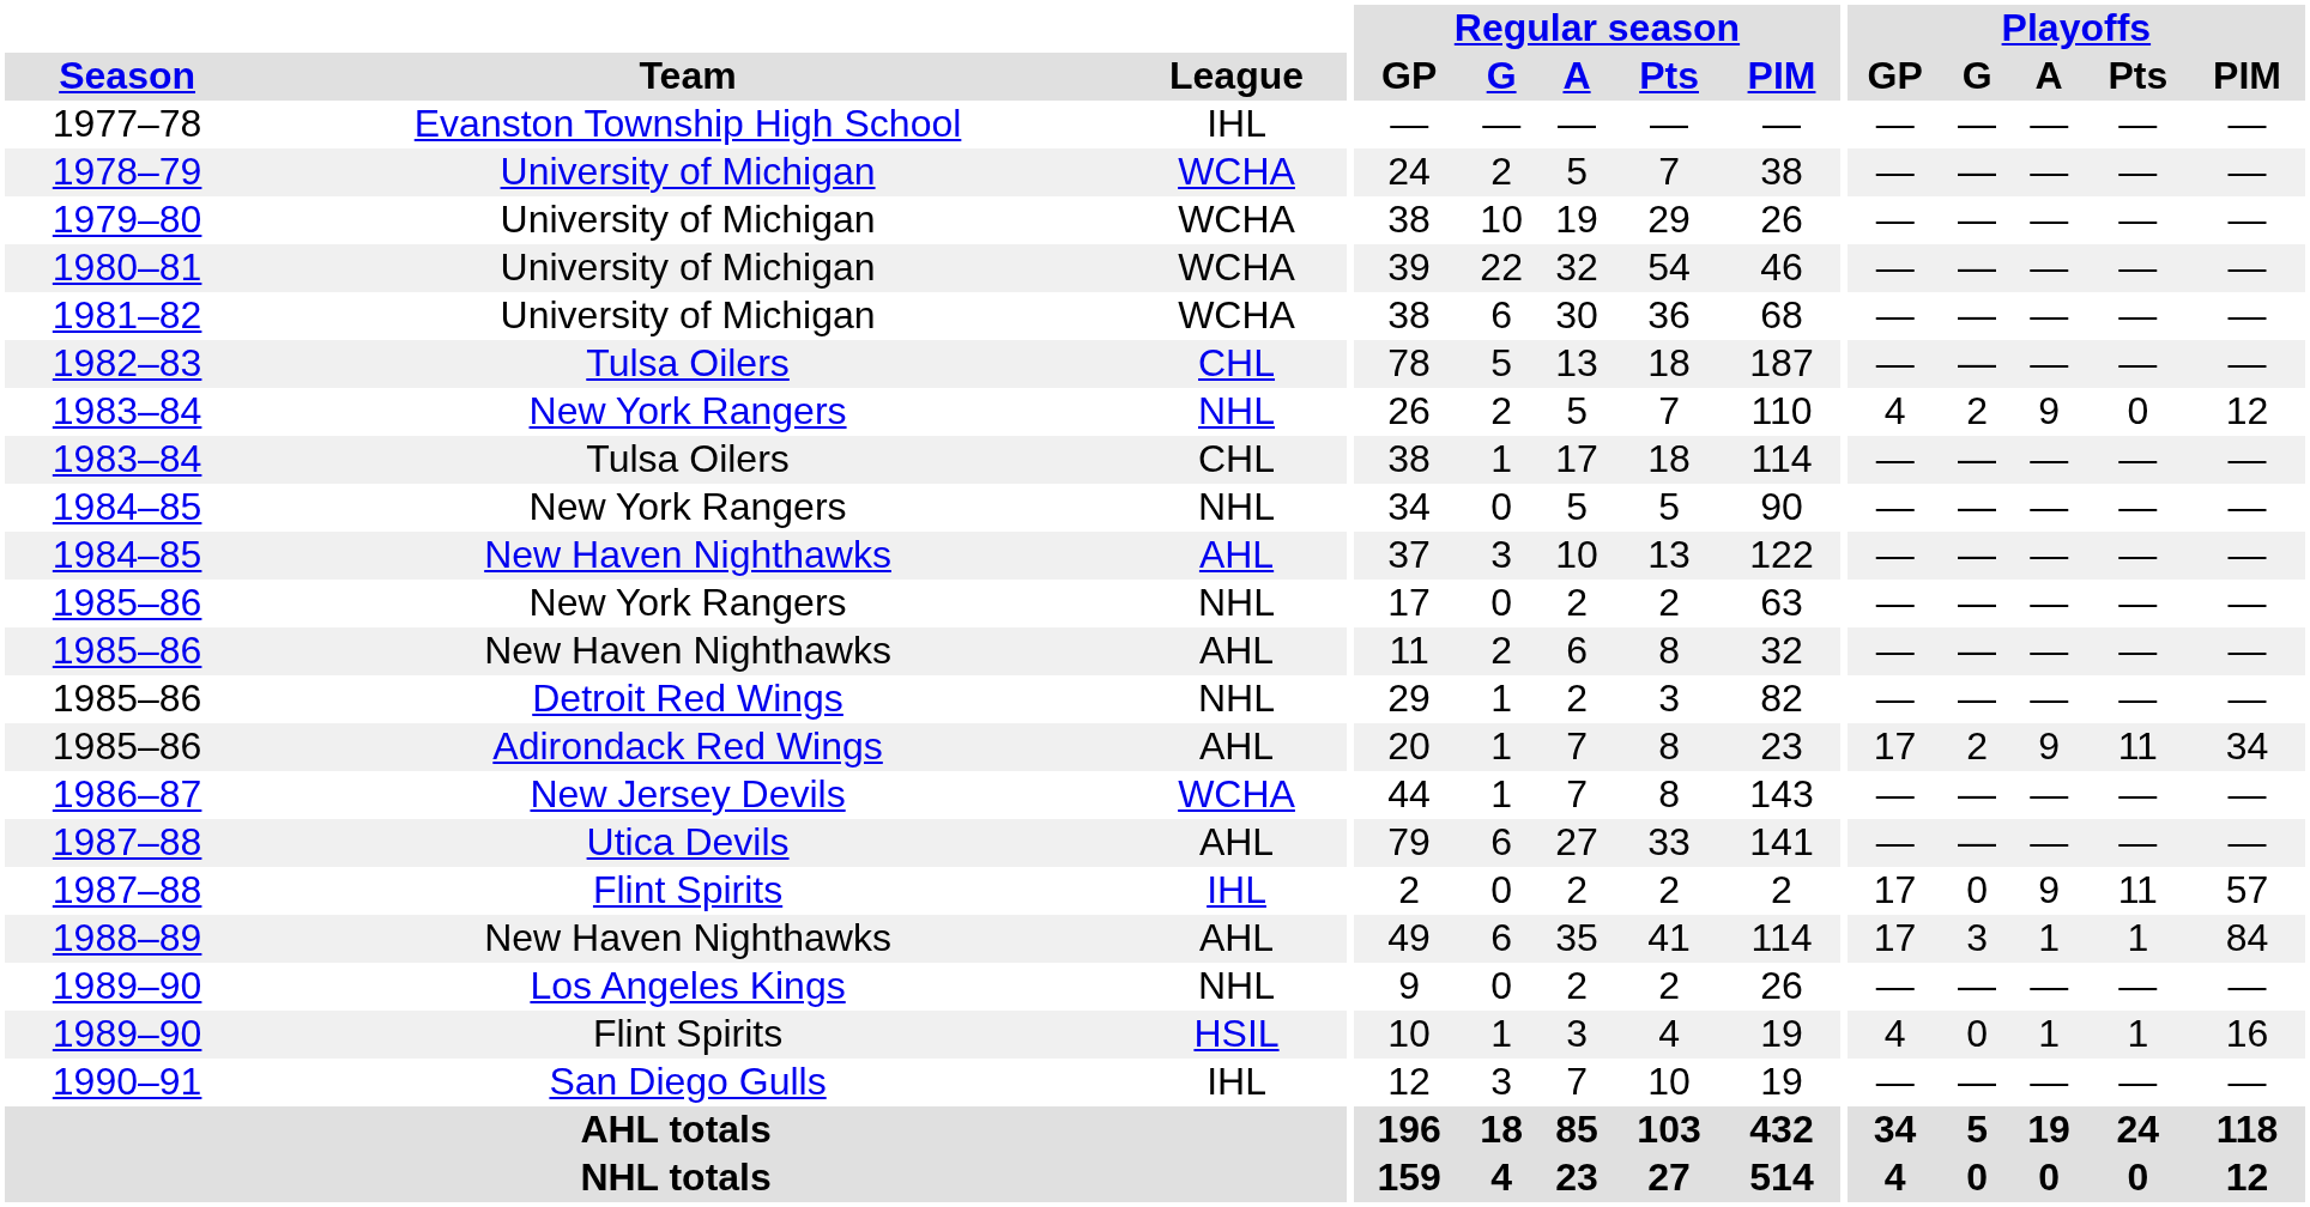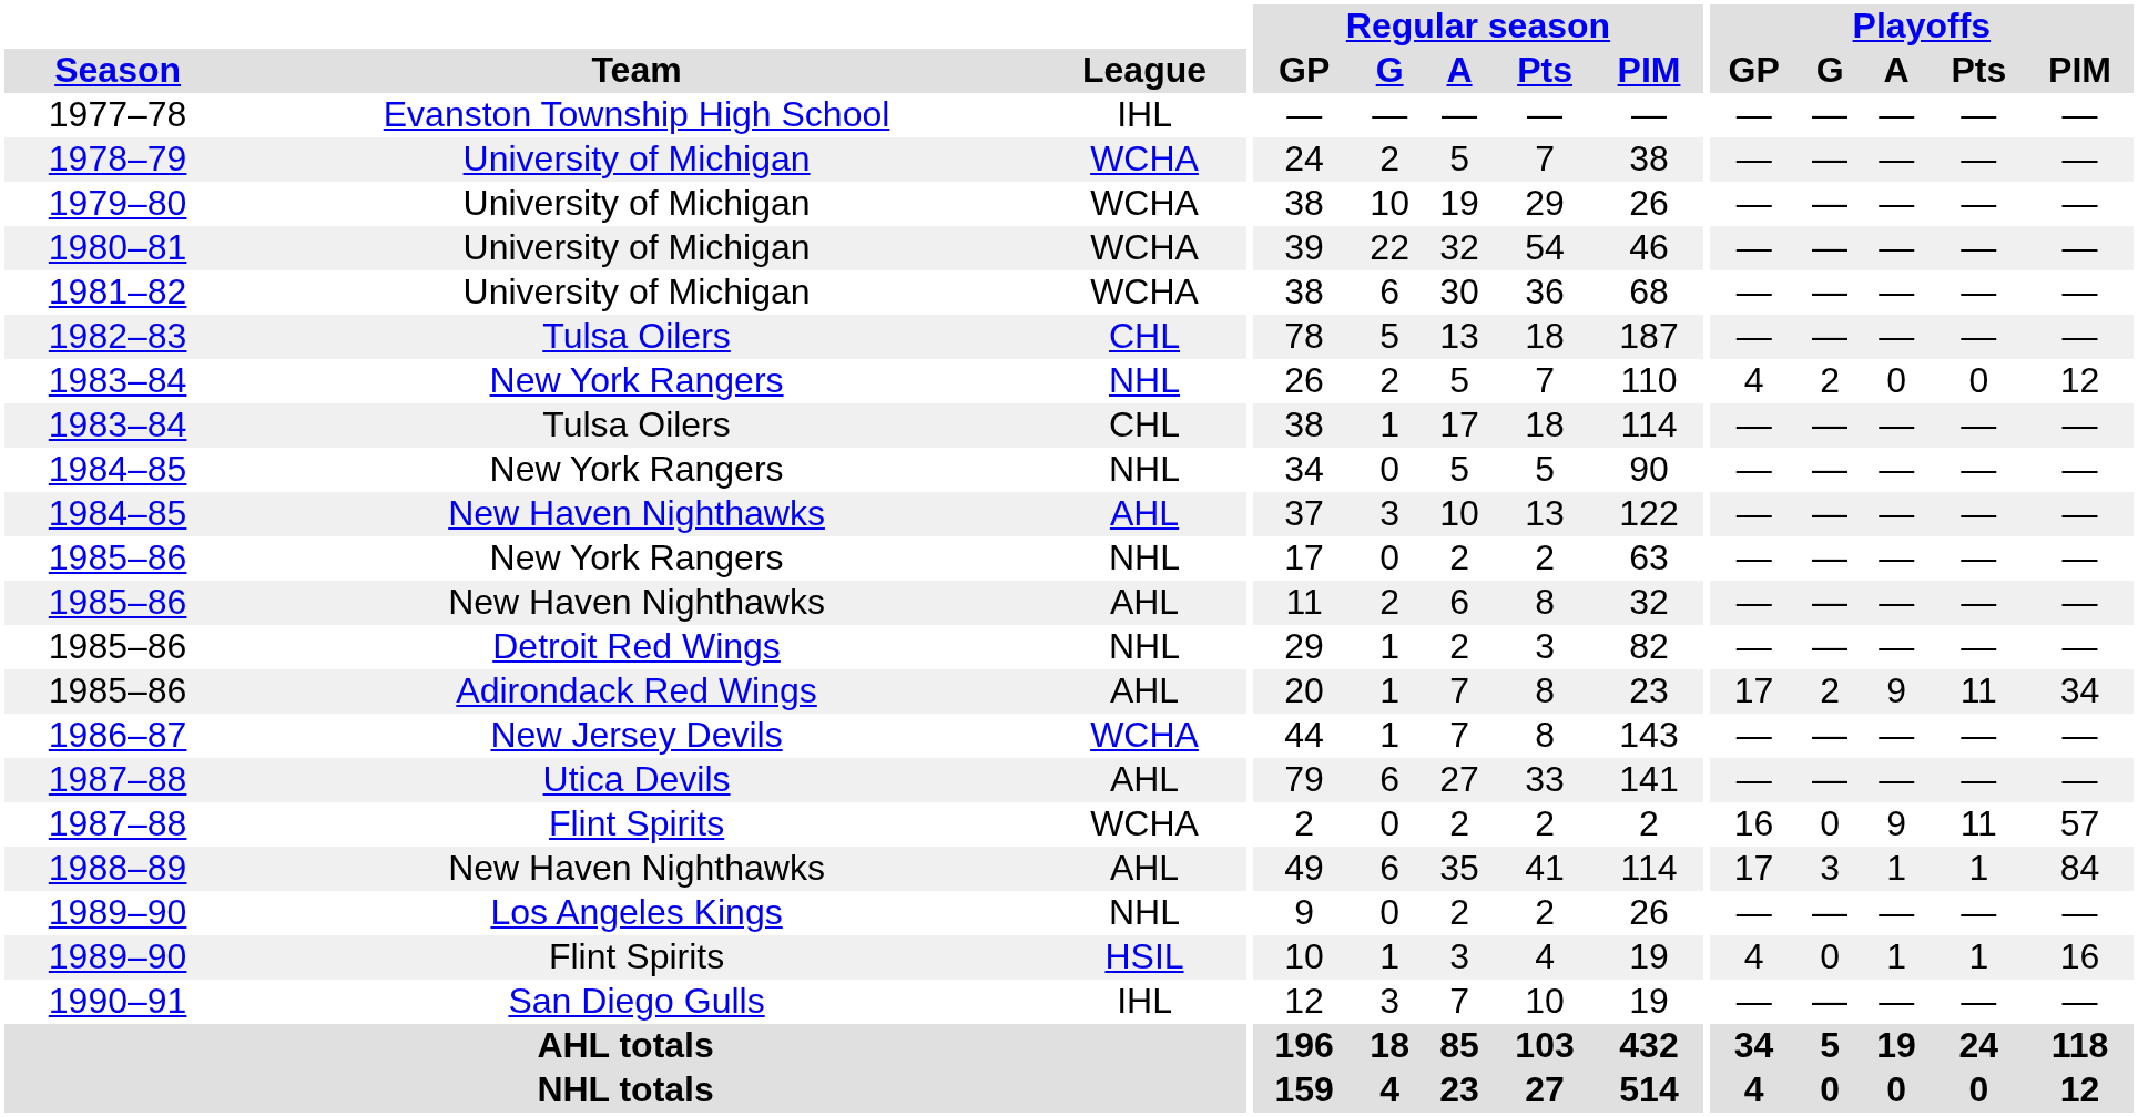1983–84 / New York Rangers | Playoffs / A: 9 -> 0
1987–88 / Flint Spirits | League: IHL -> WCHA
1987–88 / Flint Spirits | Playoffs / GP: 17 -> 16
